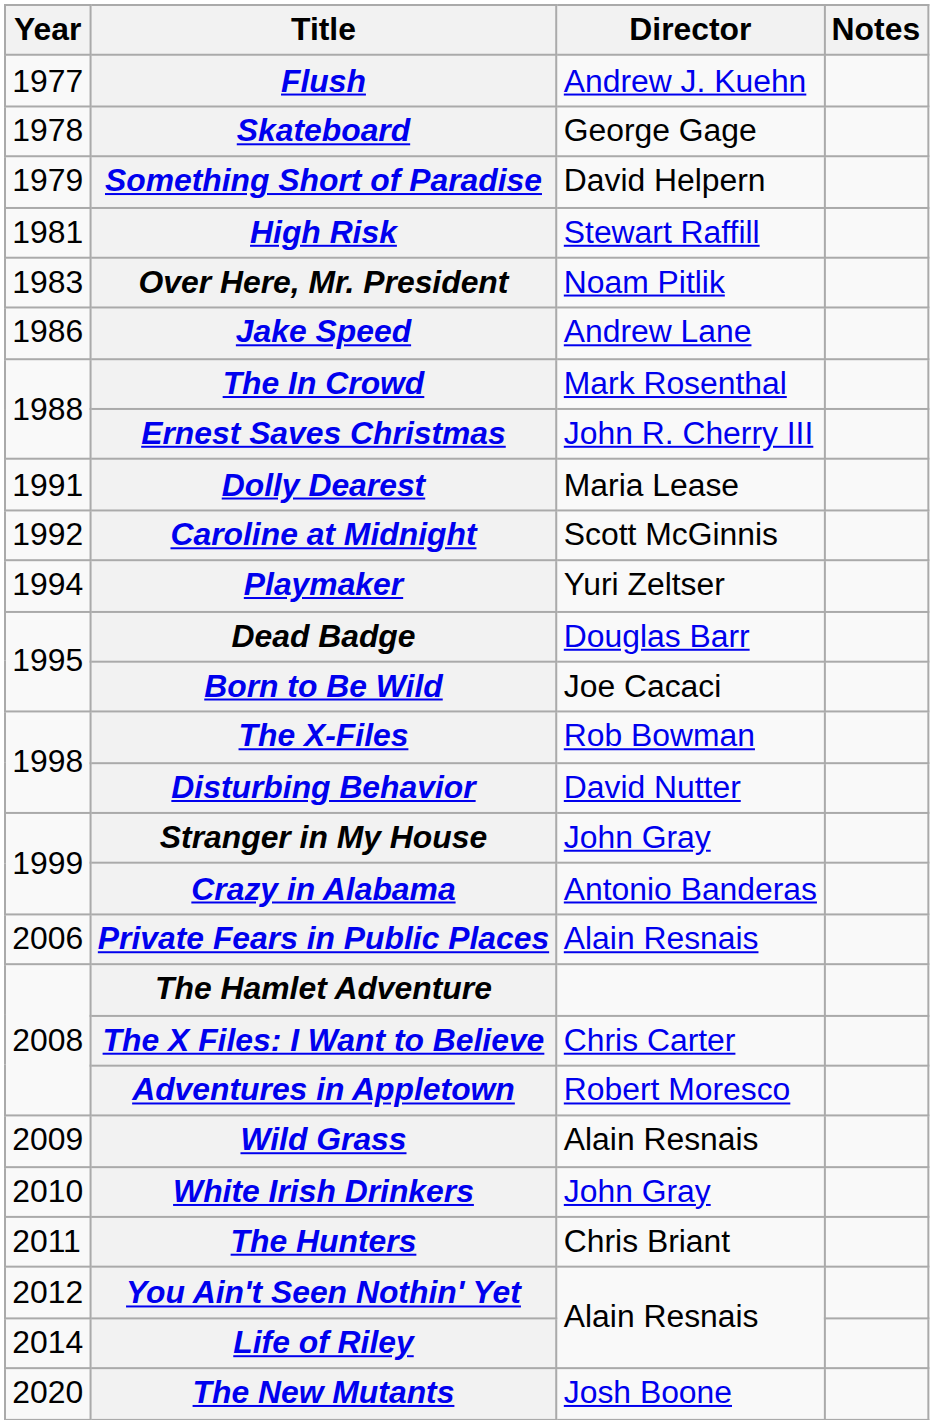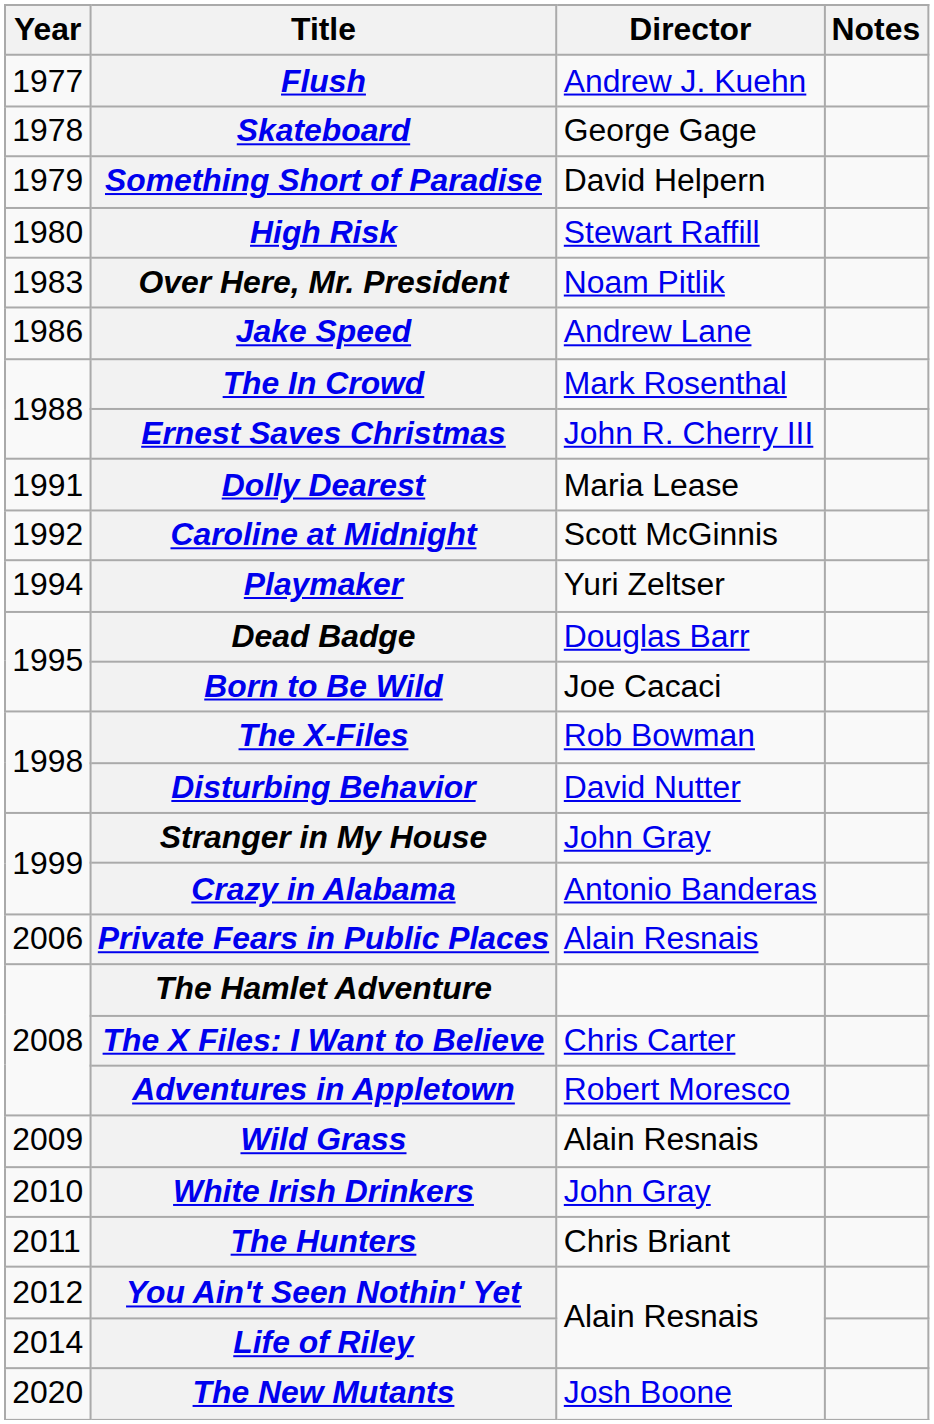High Risk | Year: 1981 -> 1980
